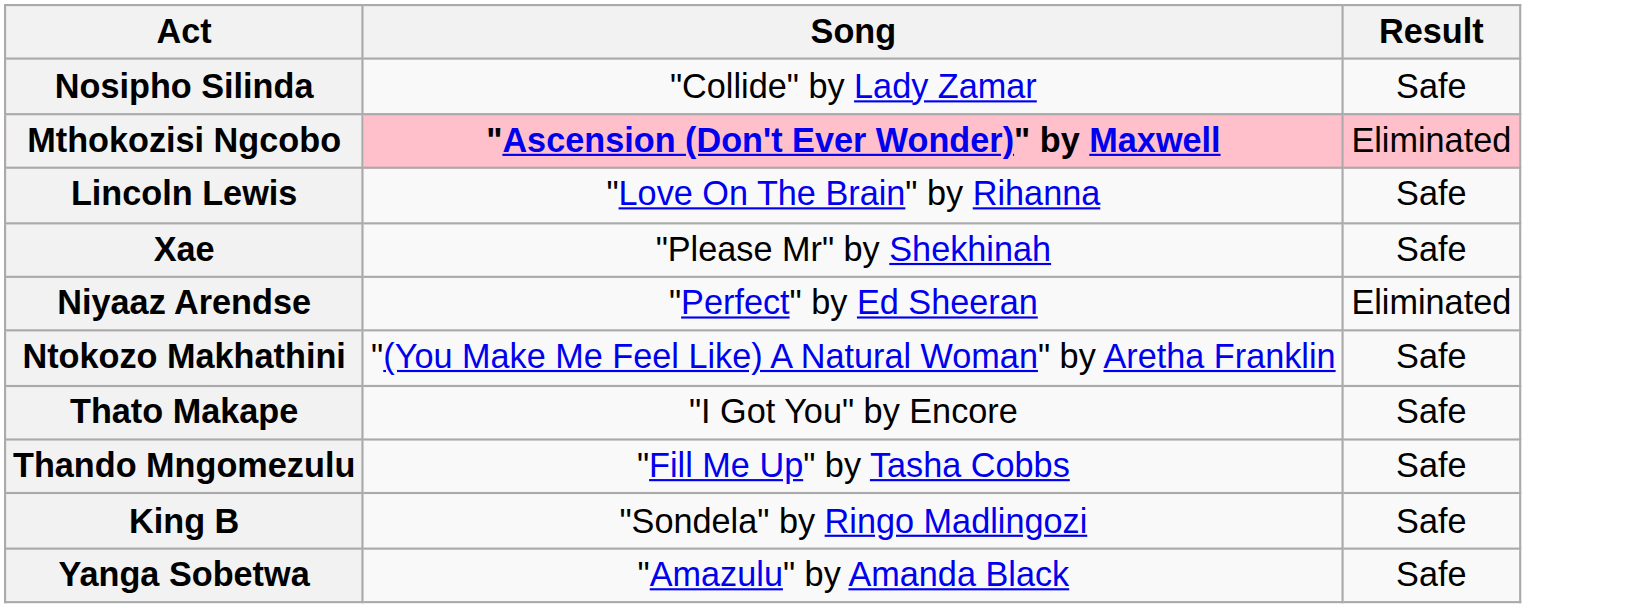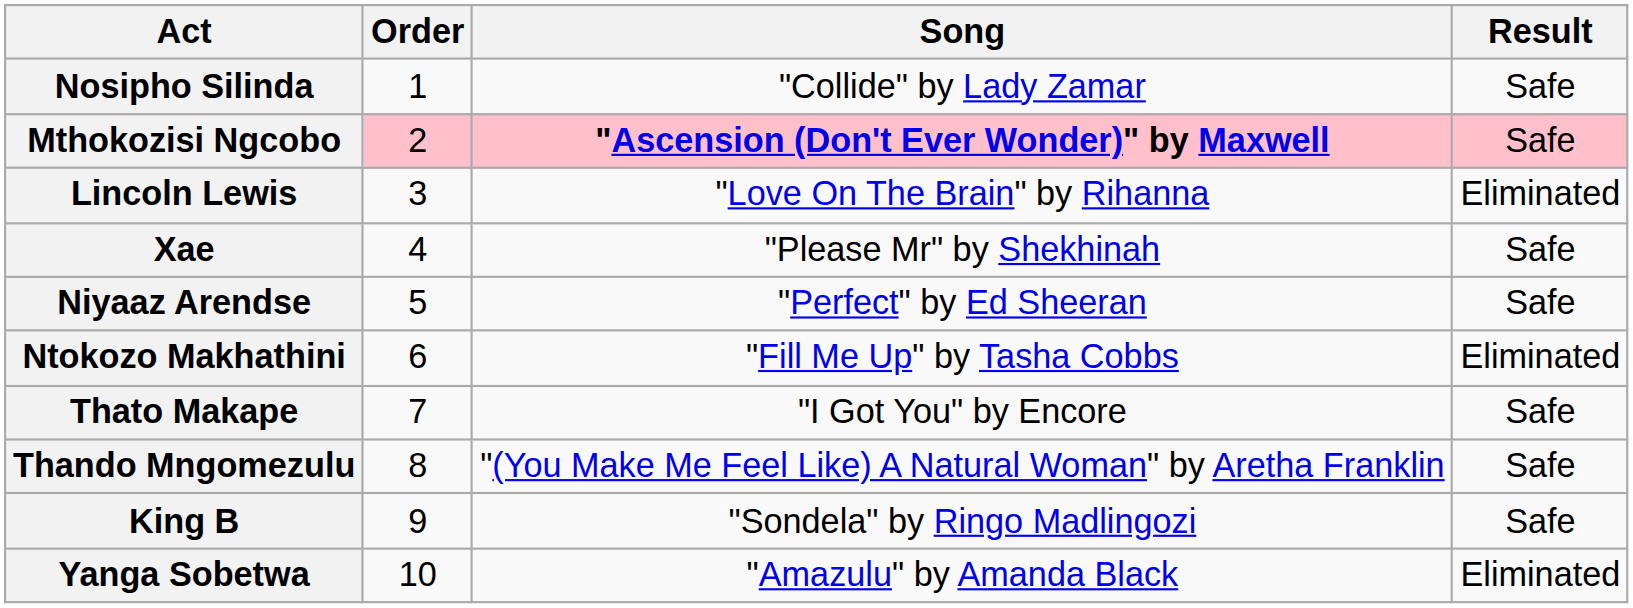+ column: Order | 1 | 2 | 3 | 4 | 5 | 6 | 7 | 8 | 9 | 10
Mthokozisi Ngcobo | Result: Eliminated -> Safe
Lincoln Lewis | Result: Safe -> Eliminated
Niyaaz Arendse | Result: Eliminated -> Safe
Ntokozo Makhathini | Song: "(You Make Me Feel Like) A Natural Woman" by Aretha Franklin -> "Fill Me Up" by Tasha Cobbs
Ntokozo Makhathini | Result: Safe -> Eliminated
Thando Mngomezulu | Song: "Fill Me Up" by Tasha Cobbs -> "(You Make Me Feel Like) A Natural Woman" by Aretha Franklin
Yanga Sobetwa | Result: Safe -> Eliminated
